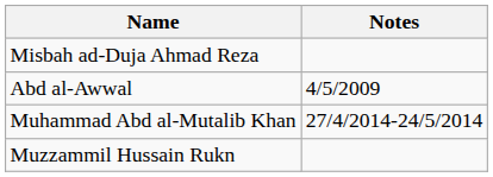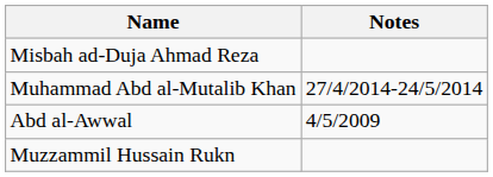rows swapped: Abd al-Awwal <-> Muhammad Abd al-Mutalib Khan
